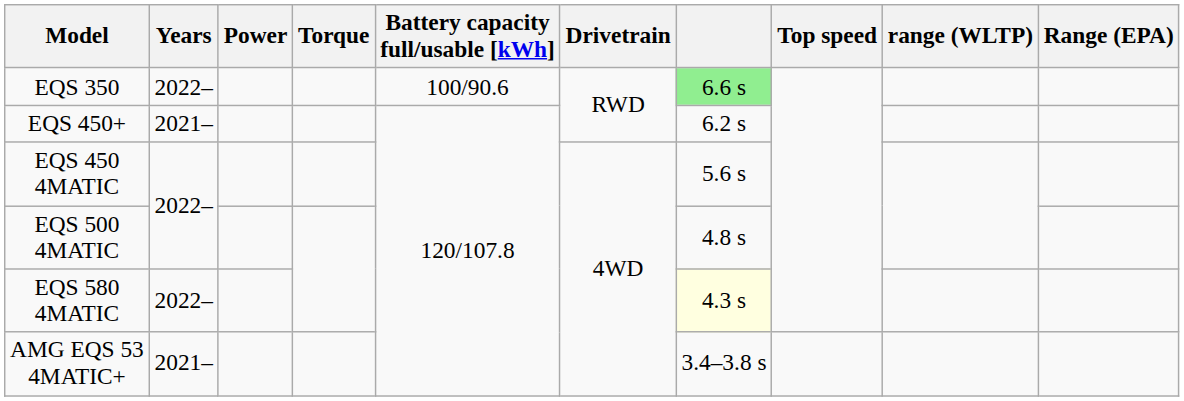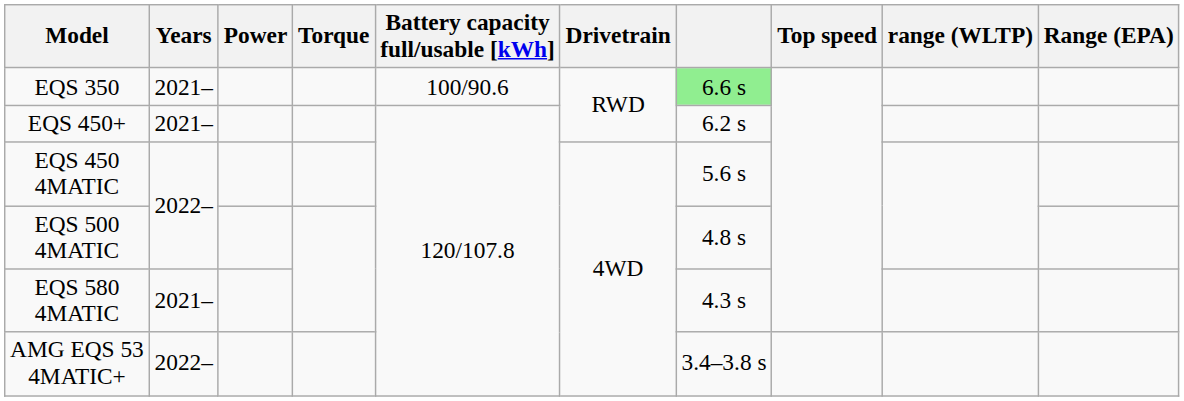EQS 350 | Years: 2022– -> 2021–
EQS 580 4MATIC | Years: 2022– -> 2021–
EQS 580 4MATIC | column 7: lightyellow background -> no background
AMG EQS 53 4MATIC+ | Years: 2021– -> 2022–
